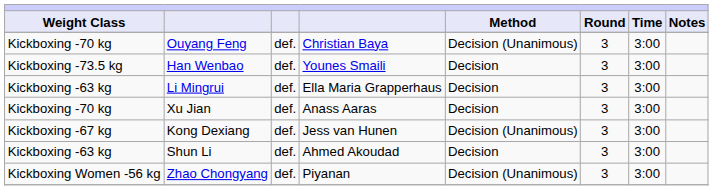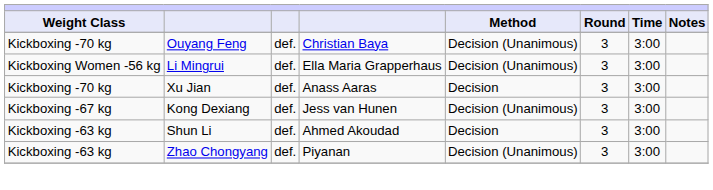- row: Kickboxing -73.5 kg | Han Wenbao | def. | Younes Smaili | Decision | 3 | 3:00
Li Mingrui | Weight Class: Kickboxing -63 kg -> Kickboxing Women -56 kg
Li Mingrui | Method: Decision -> Decision (Unanimous)
Zhao Chongyang | Weight Class: Kickboxing Women -56 kg -> Kickboxing -63 kg
